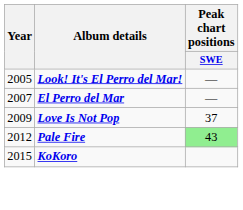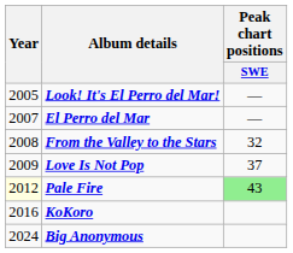+ row: 2008 | From the Valley to the Stars | 32
Pale Fire | Year: no background -> lightyellow background
KoKoro | Year: 2015 -> 2016
+ row: 2024 | Big Anonymous
